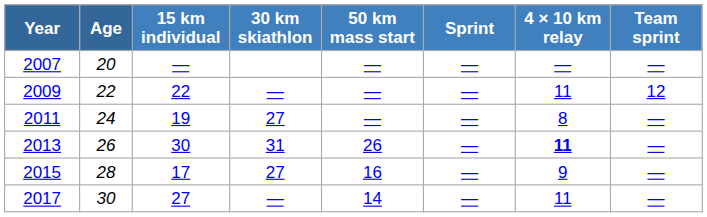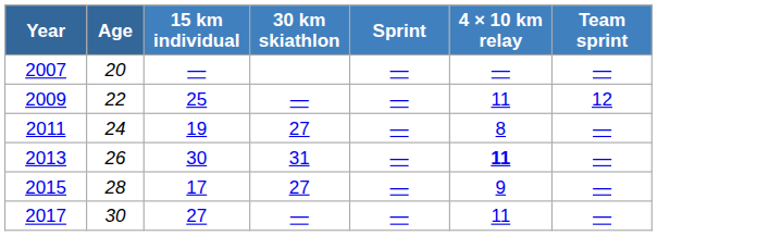- column: 50 km mass start | — | — | — | 26 | 16 | 14
2009 | 15 km individual: 22 -> 25
